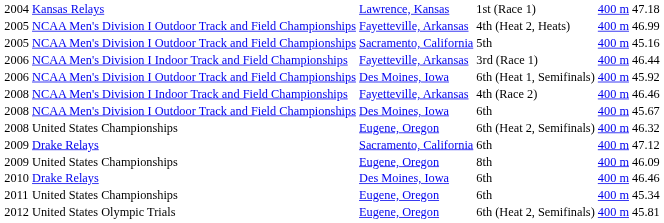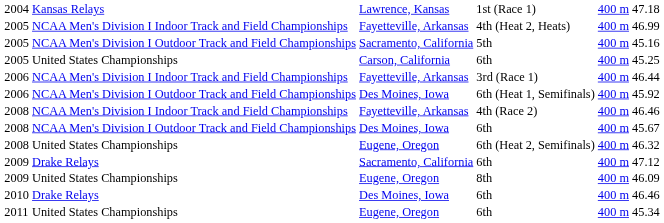4th (Heat 2, Heats) | column 2: NCAA Men's Division I Outdoor Track and Field Championships -> NCAA Men's Division I Indoor Track and Field Championships
+ row: 2005 | United States Championships | Carson, California | 6th | 400 m | 45.25
- row: 2012 | United States Olympic Trials | Eugene, Oregon | 6th (Heat 2, Semifinals) | 400 m | 45.81
